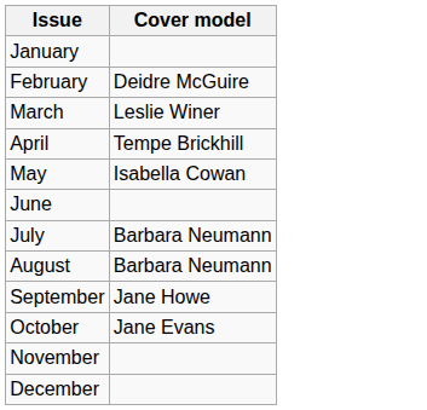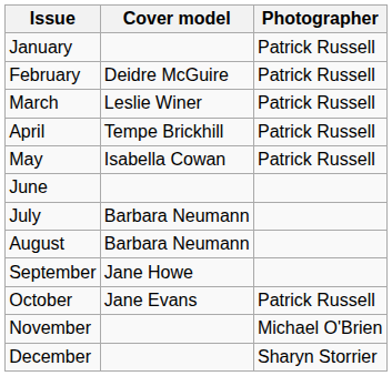+ column: Photographer | Patrick Russell | Patrick Russell | Patrick Russell | Patrick Russell | Patrick Russell | Patrick Russell | Michael O'Brien | Sharyn Storrier
